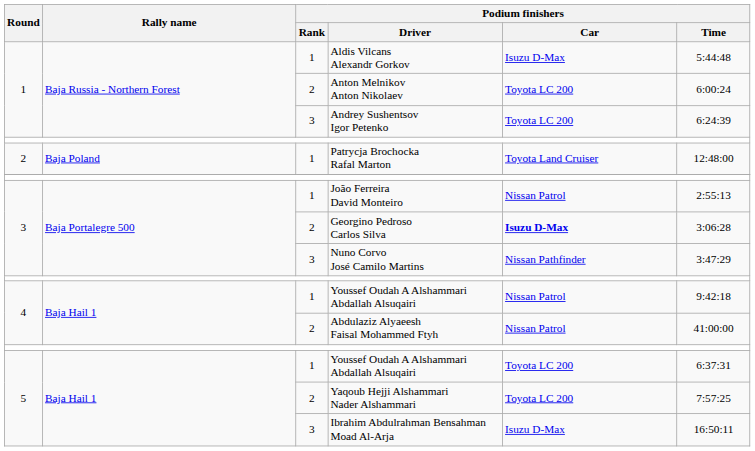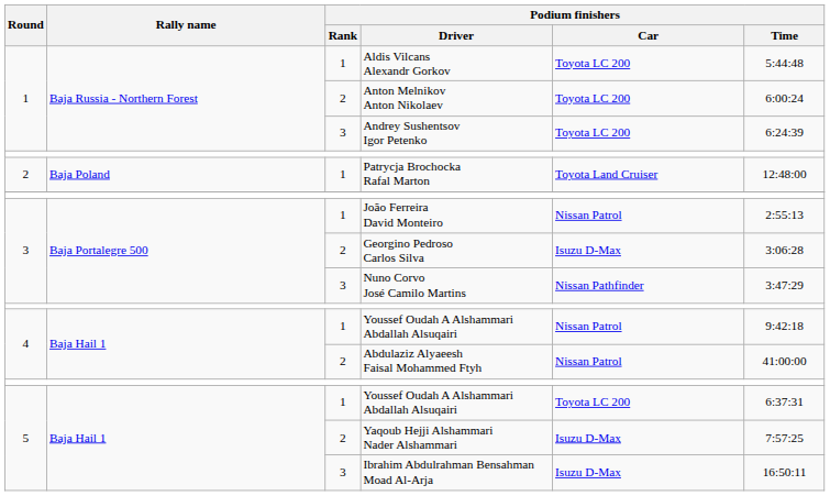Aldis Vilcans Alexandr Gorkov | Podium finishers / Car: Isuzu D-Max -> Toyota LC 200
Georgino Pedroso Carlos Silva | Podium finishers / Car: bold -> normal
Yaqoub Hejji Alshammari Nader Alshammari | Podium finishers / Car: Toyota LC 200 -> Isuzu D-Max
